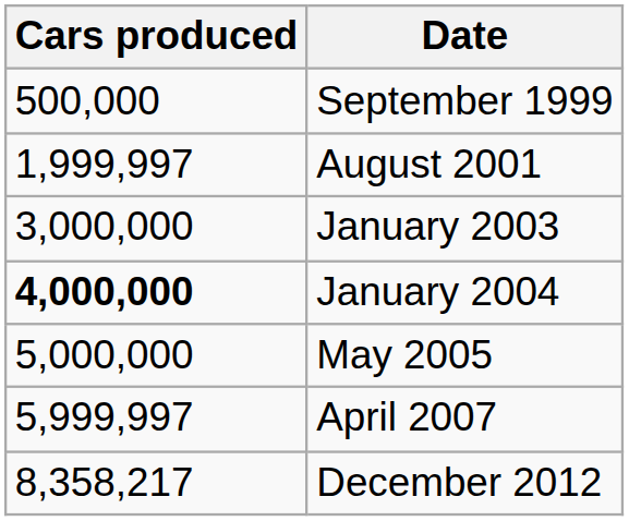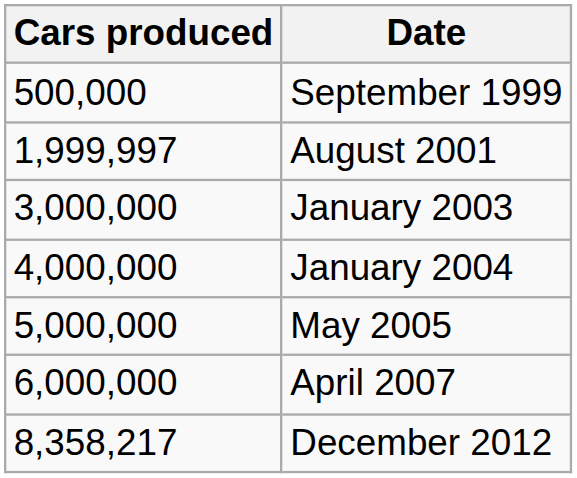January 2004 | Cars produced: bold -> normal
April 2007 | Cars produced: 5,999,997 -> 6,000,000
